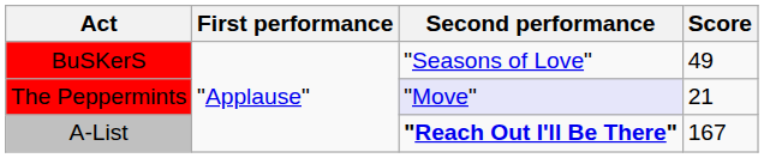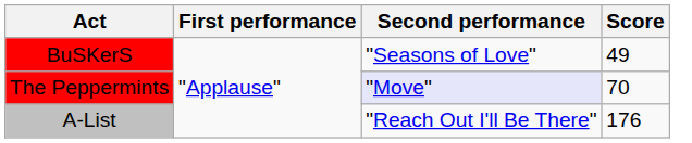The Peppermints | Score: 21 -> 70
A-List | Second performance: bold -> normal
A-List | Score: 167 -> 176
